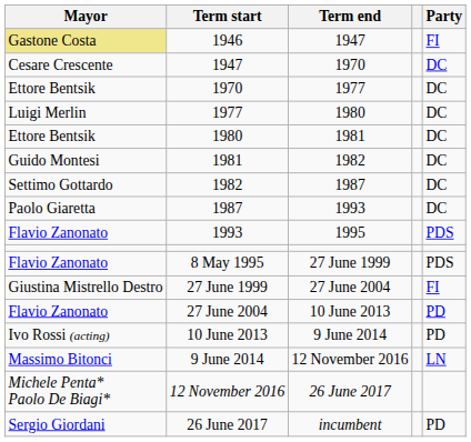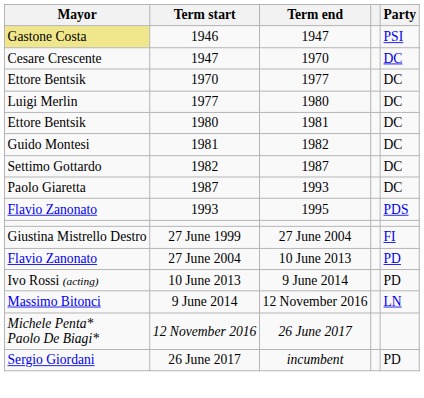1946 | Party: FI -> PSI
- row: Flavio Zanonato | 8 May 1995 | 27 June 1999 | PDS
